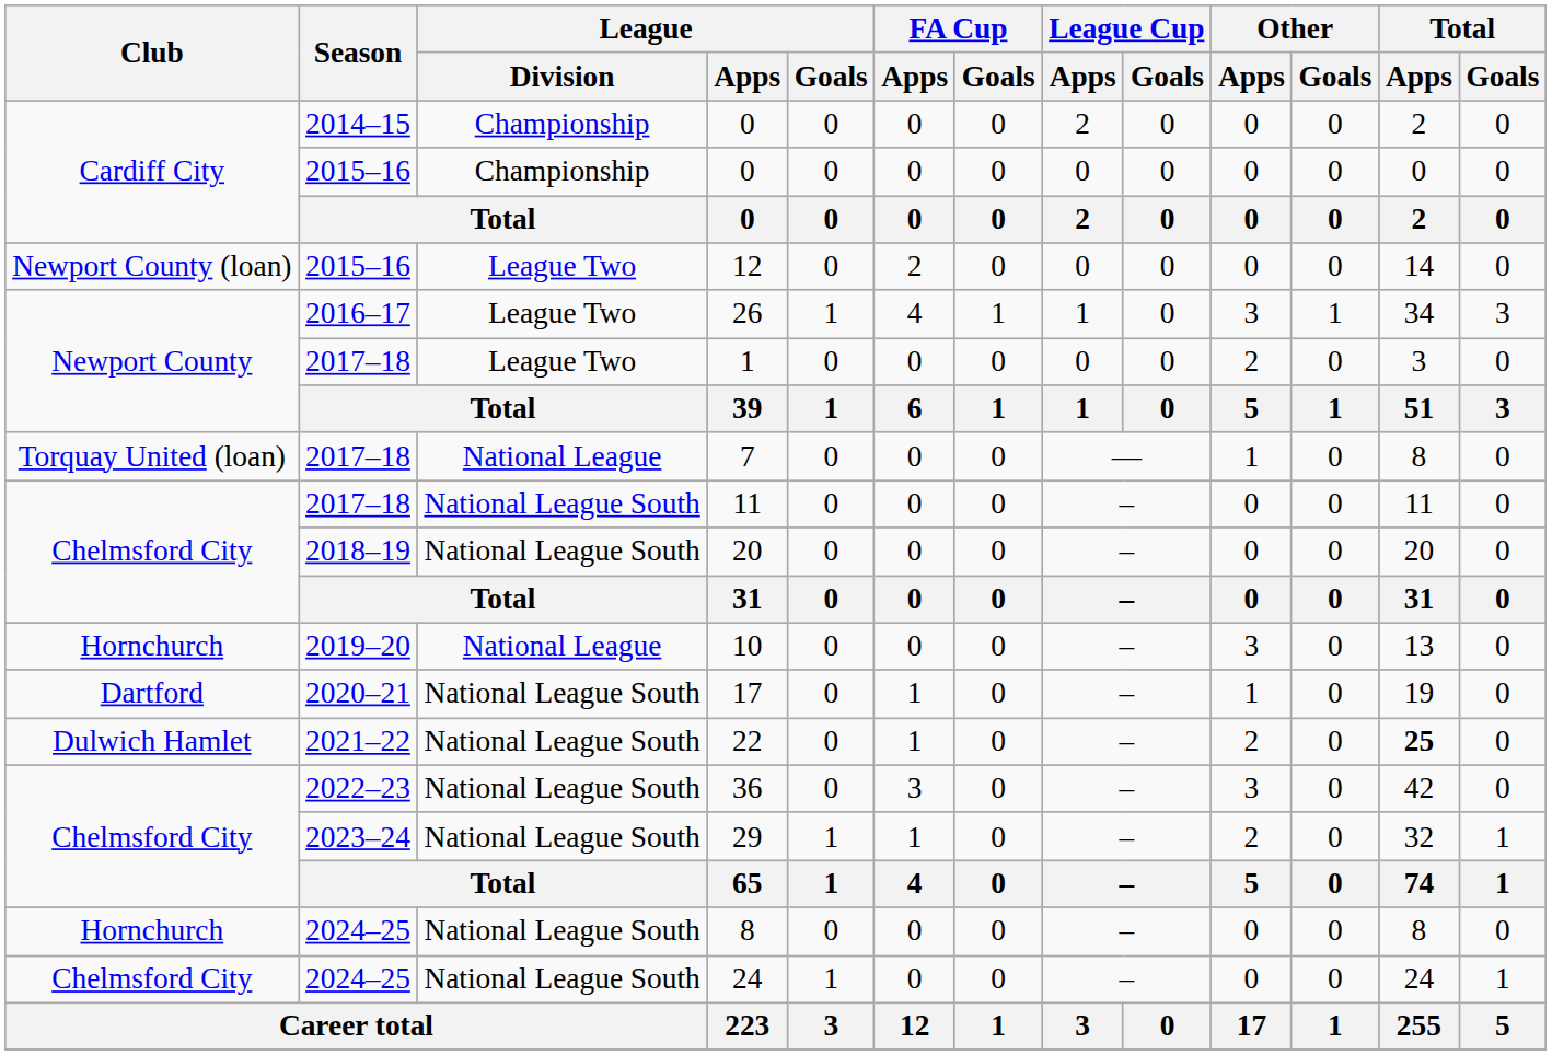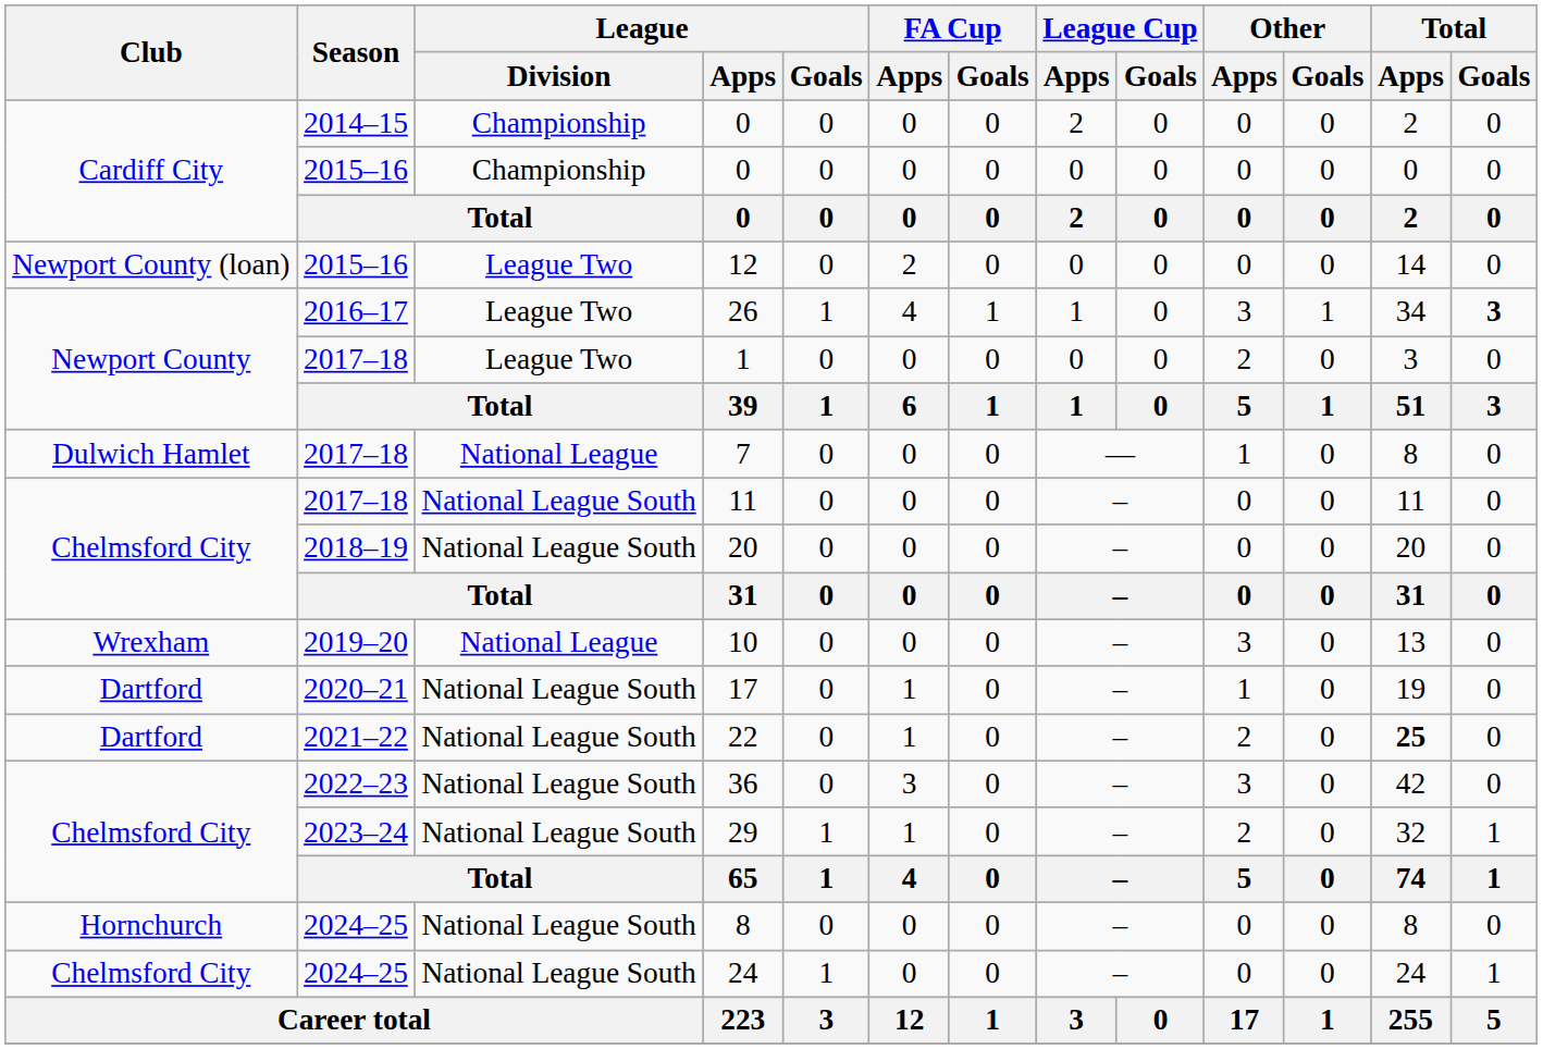26 | Total / Goals: normal -> bold
7 | Club: Torquay United (loan) -> Dulwich Hamlet
10 | Club: Hornchurch -> Wrexham
22 | Club: Dulwich Hamlet -> Dartford
